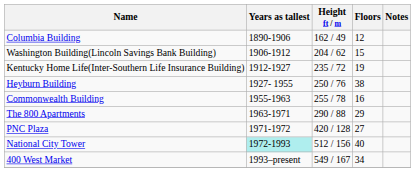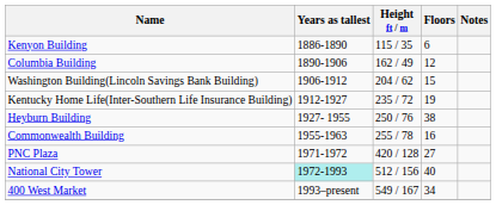+ row: Kenyon Building | 1886-1890 | 115 / 35 | 6
- row: The 800 Apartments | 1963-1971 | 290 / 88 | 29
